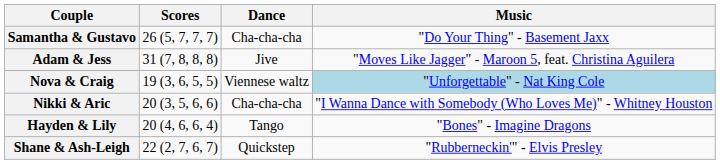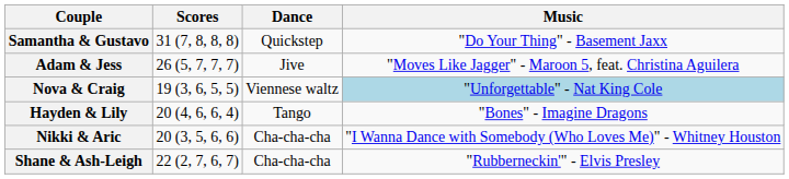Samantha & Gustavo | Scores: 26 (5, 7, 7, 7) -> 31 (7, 8, 8, 8)
Samantha & Gustavo | Dance: Cha-cha-cha -> Quickstep
Adam & Jess | Scores: 31 (7, 8, 8, 8) -> 26 (5, 7, 7, 7)
rows swapped: Nikki & Aric <-> Hayden & Lily
Shane & Ash-Leigh | Dance: Quickstep -> Cha-cha-cha
